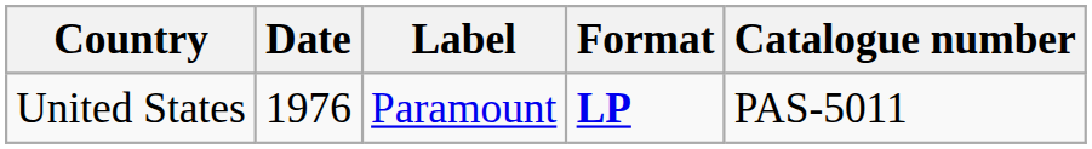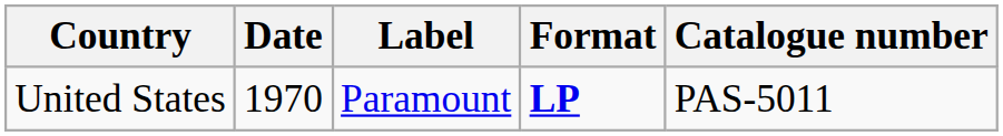United States | Date: 1976 -> 1970
